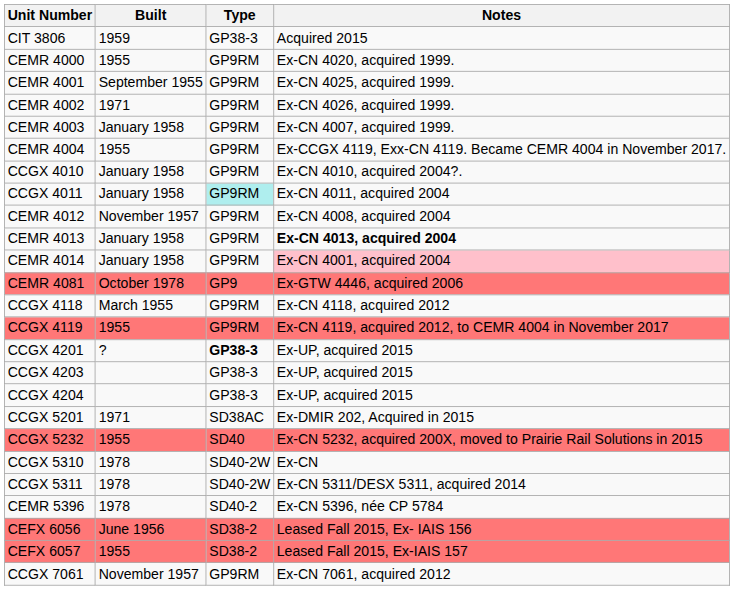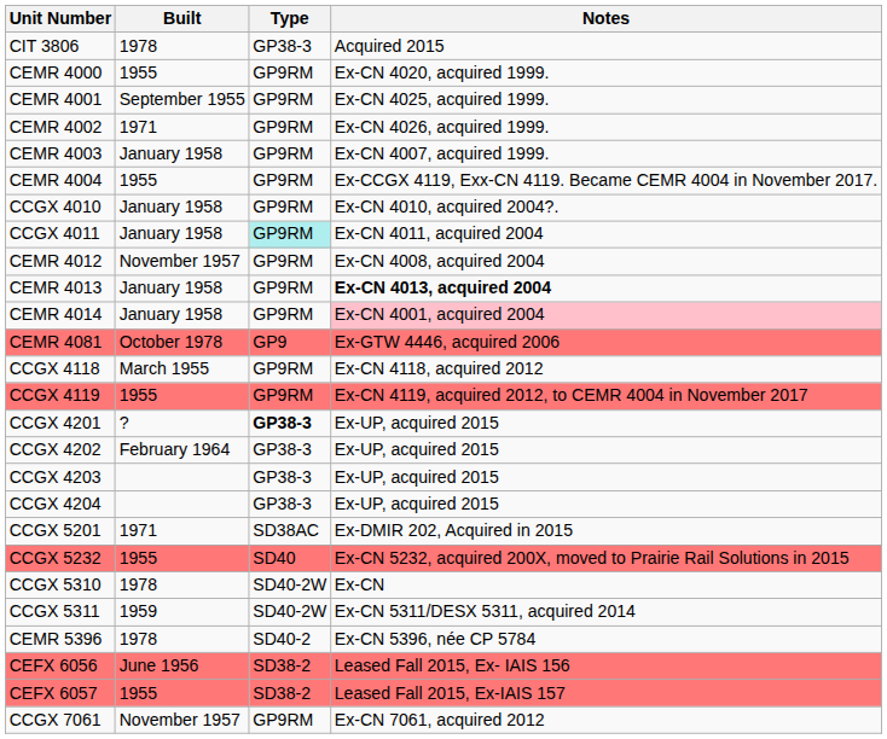CIT 3806 | Built: 1959 -> 1978
+ row: CCGX 4202 | February 1964 | GP38-3 | Ex-UP, acquired 2015
CCGX 5311 | Built: 1978 -> 1959
